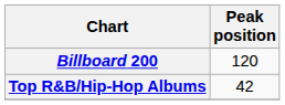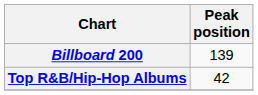Billboard 200 | Peak position: 120 -> 139
